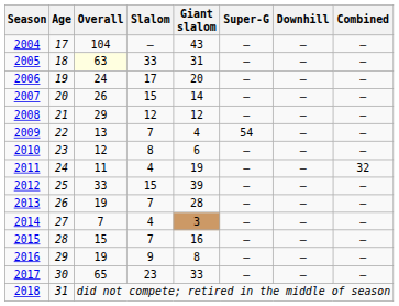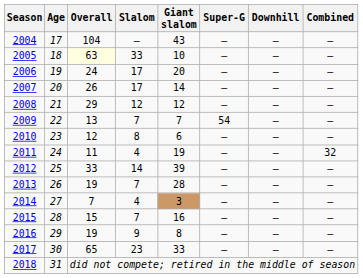2005 | Giant slalom: 31 -> 10
2007 | Slalom: 15 -> 17
2009 | Giant slalom: 4 -> 7
2012 | Slalom: 15 -> 14
